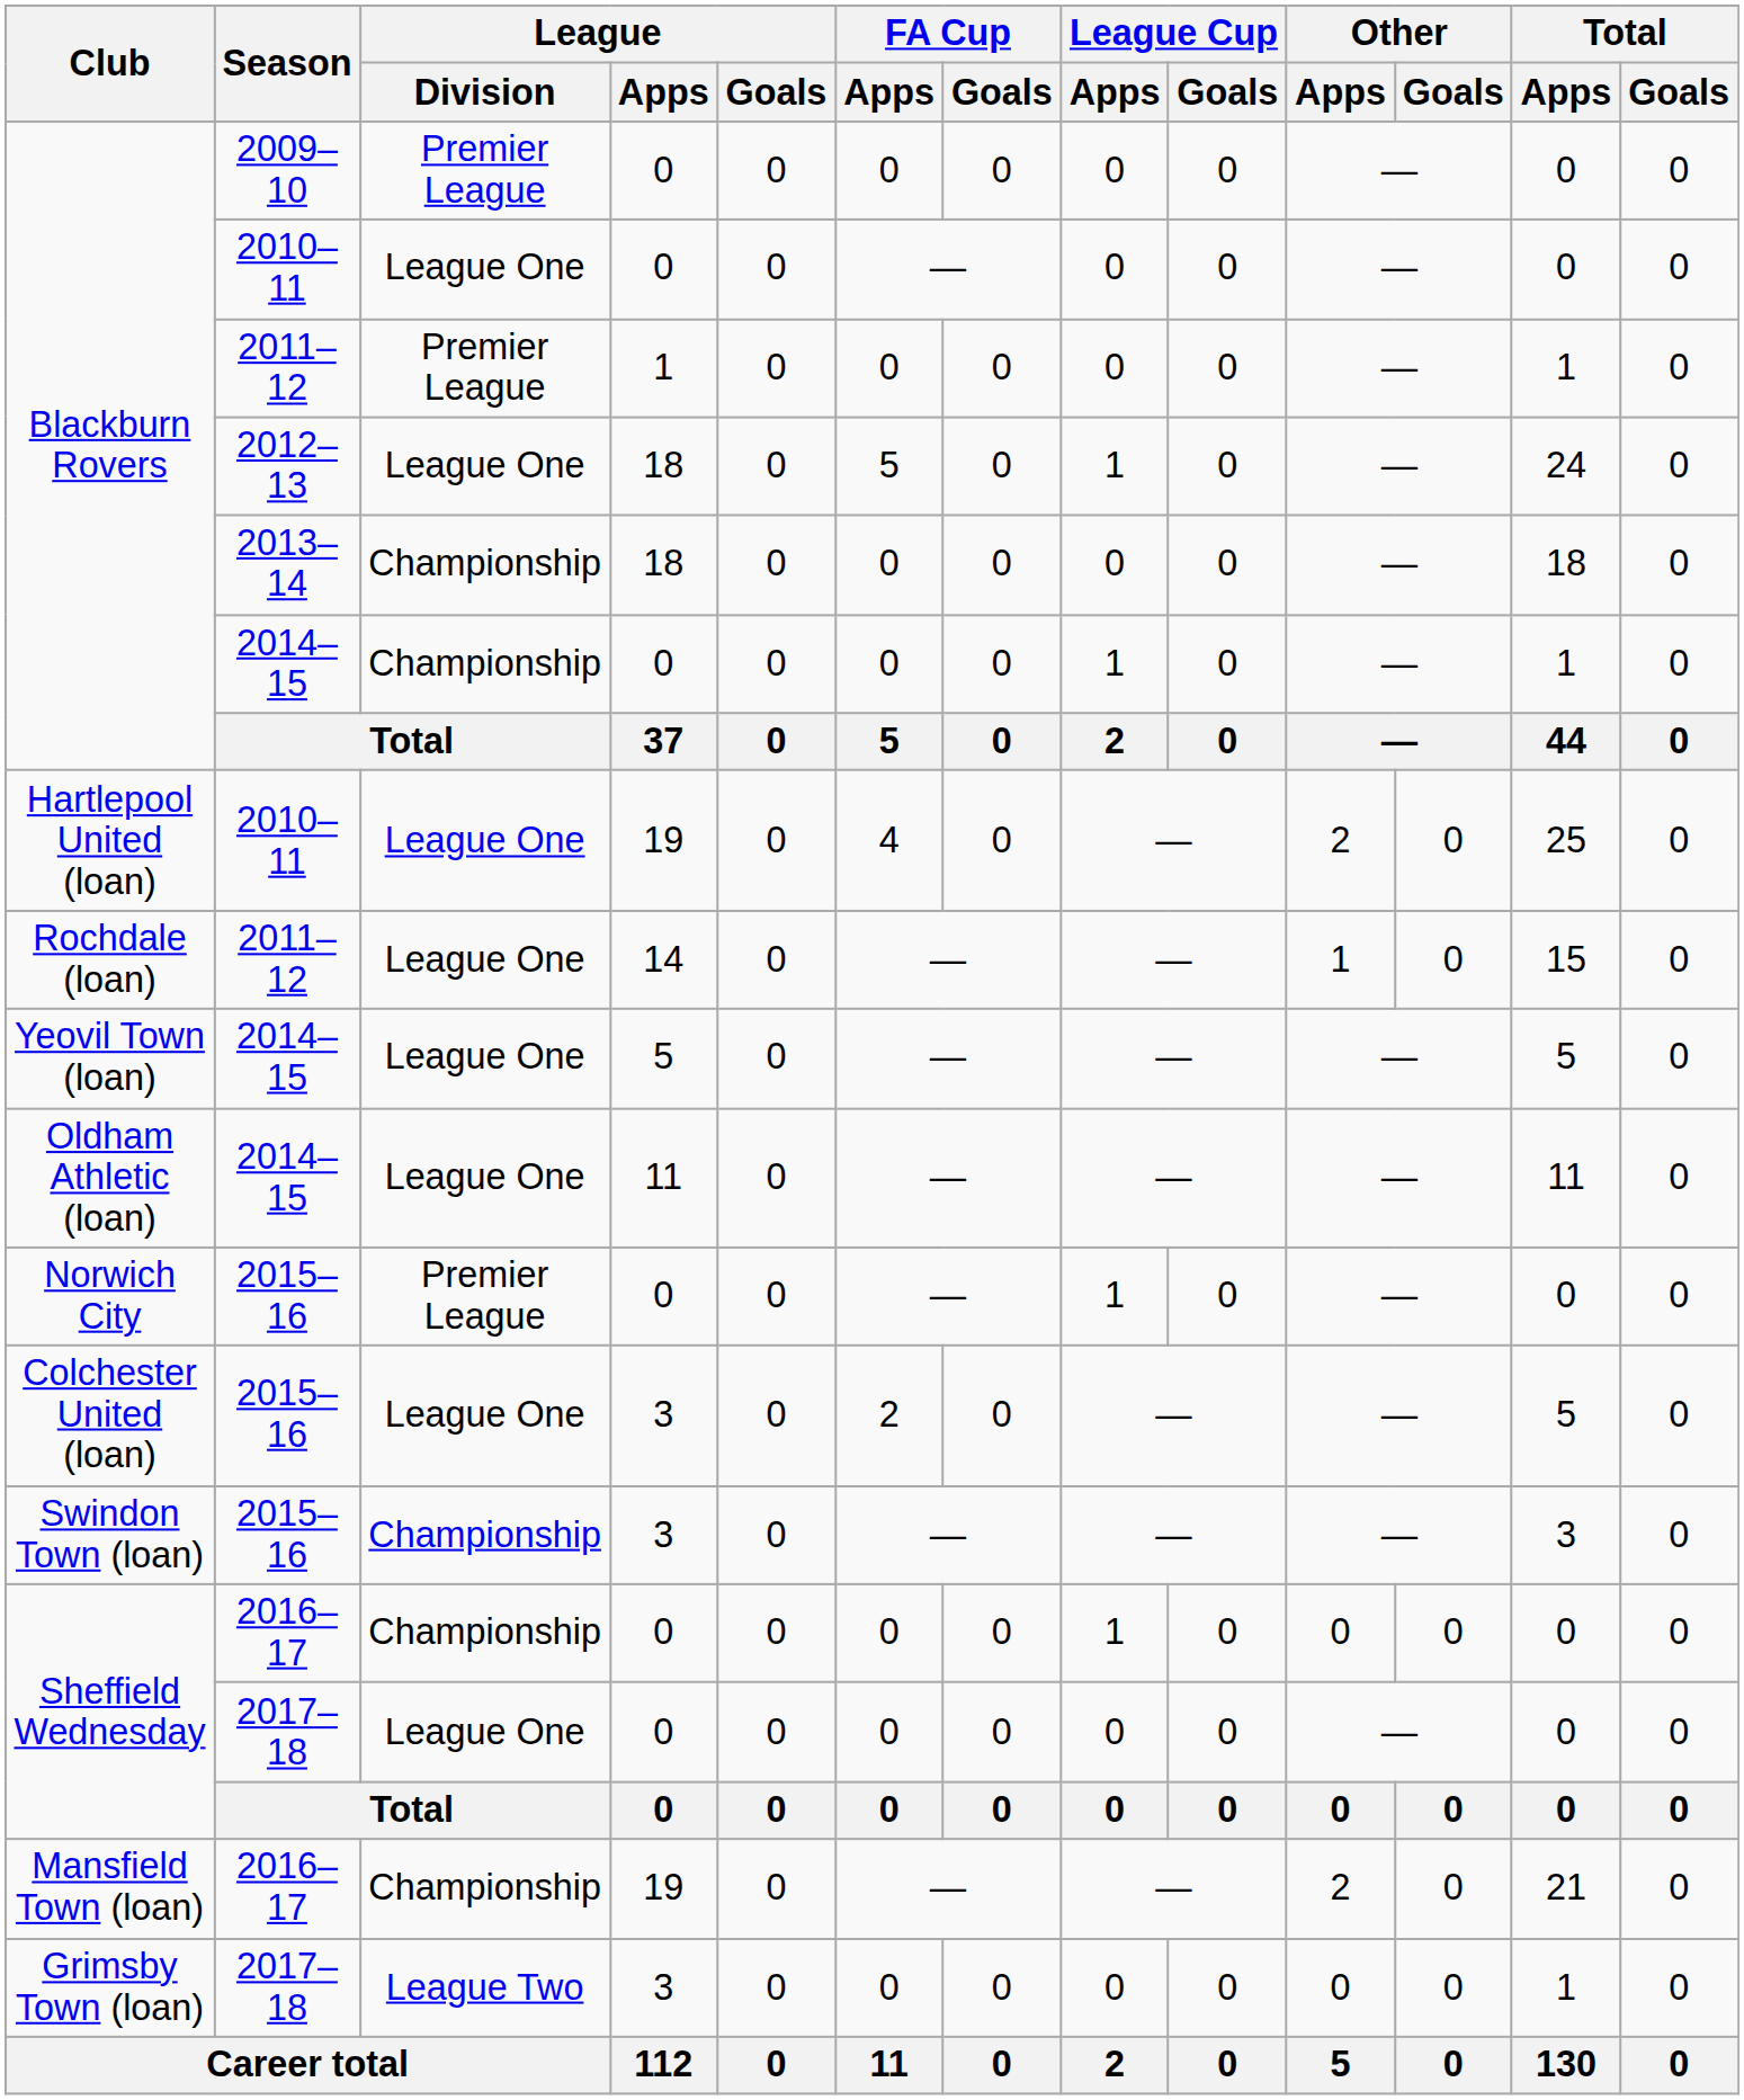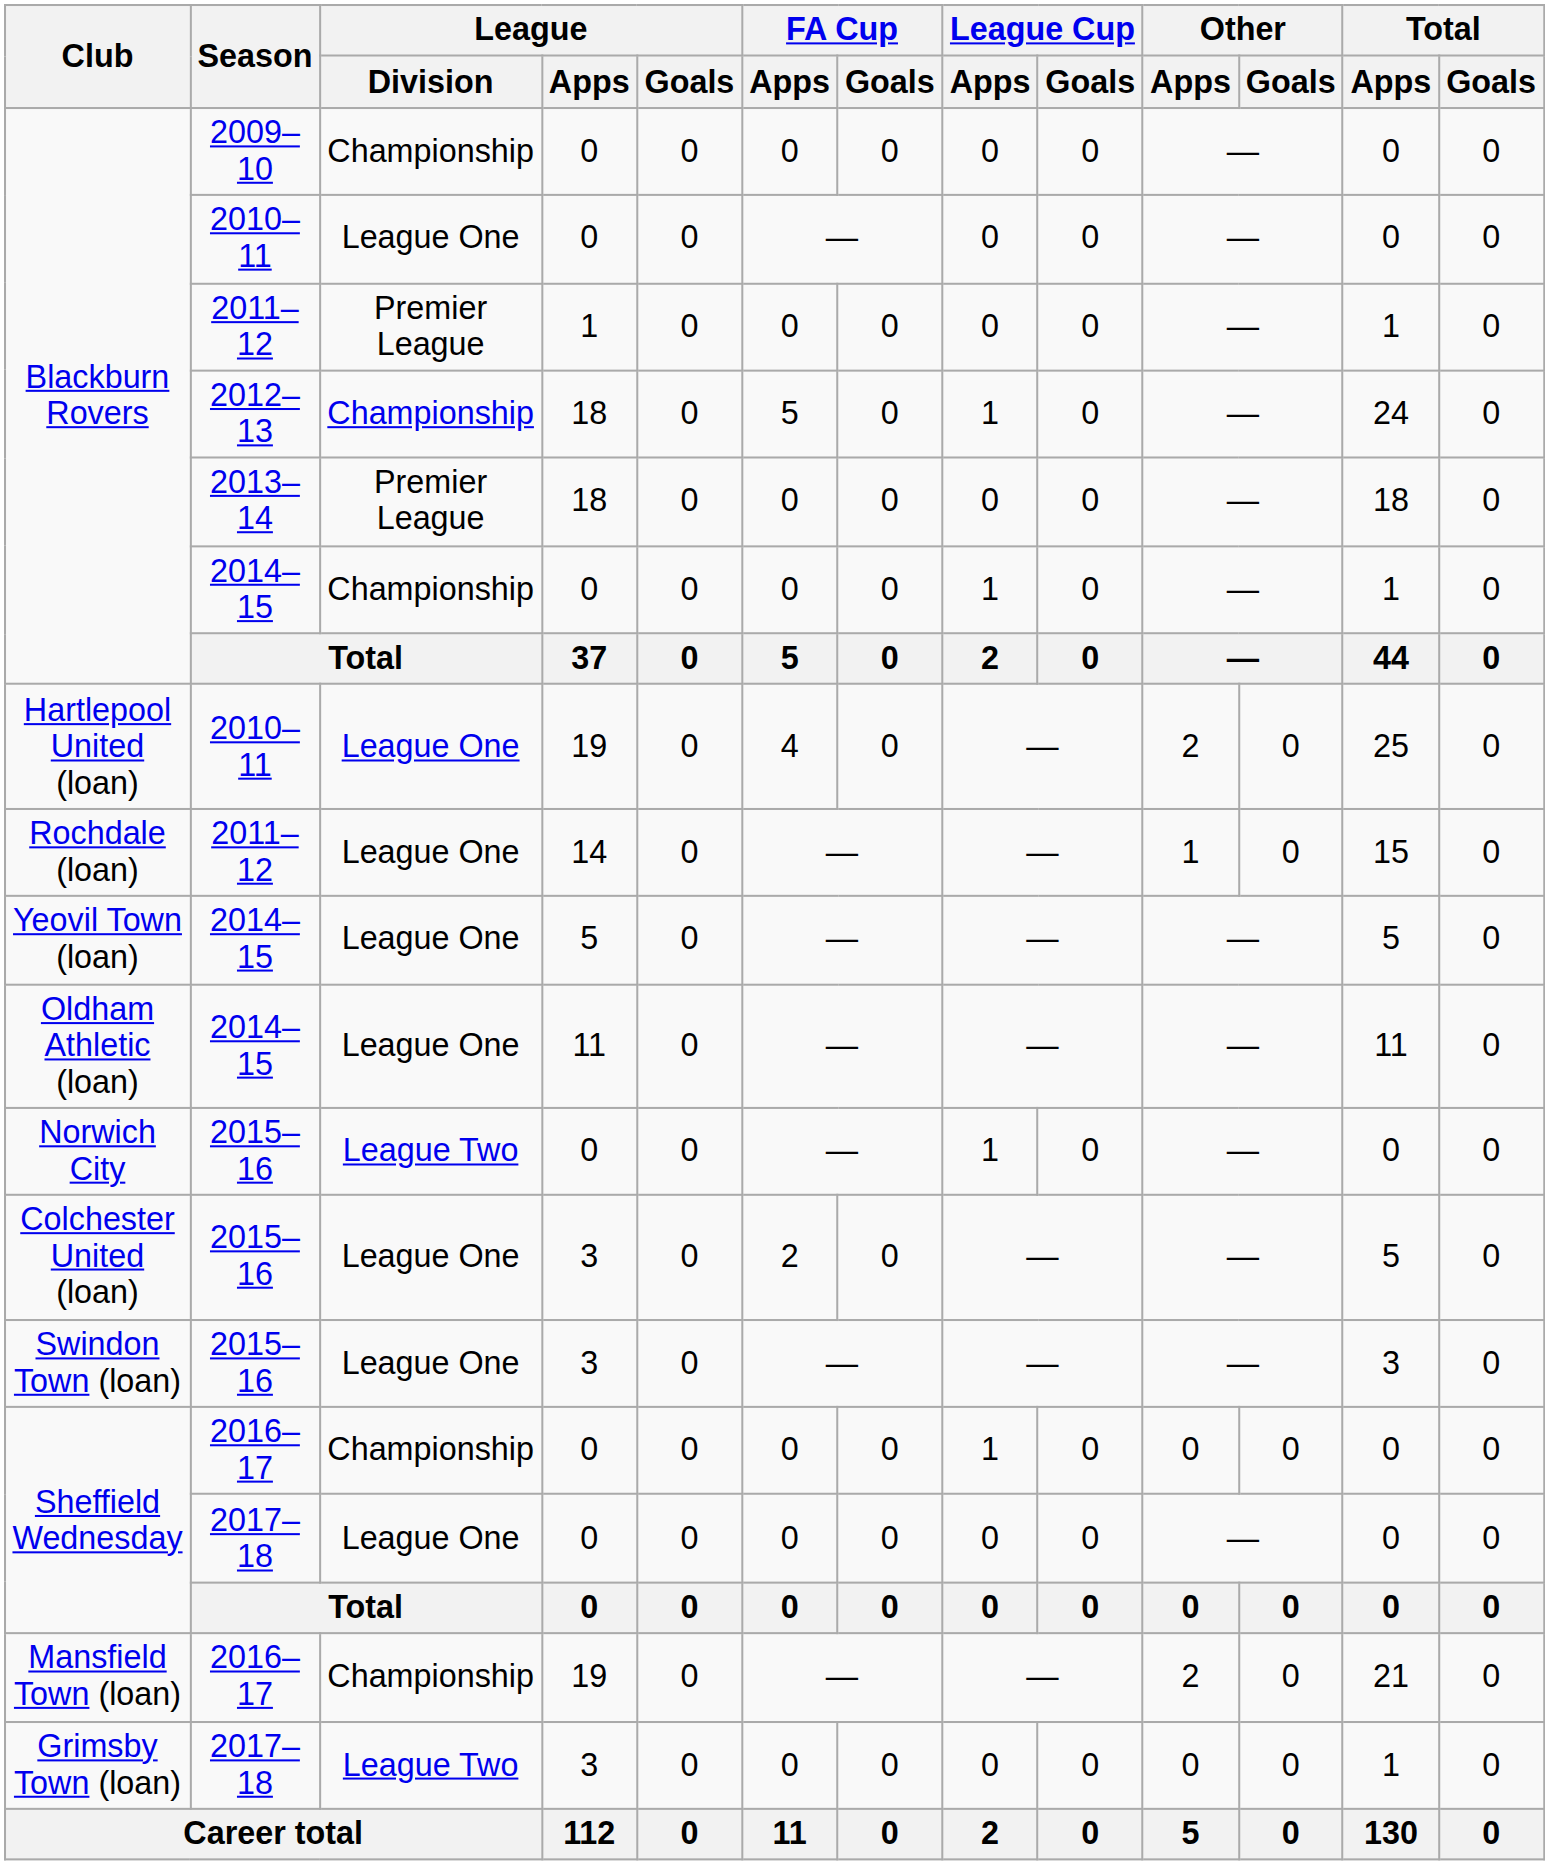Blackburn Rovers / 2009–10 | League / Division: Premier League -> Championship
Blackburn Rovers / 2012–13 | League / Division: League One -> Championship
Blackburn Rovers / 2013–14 | League / Division: Championship -> Premier League
Norwich City | League / Division: Premier League -> League Two
Swindon Town (loan) | League / Division: Championship -> League One
